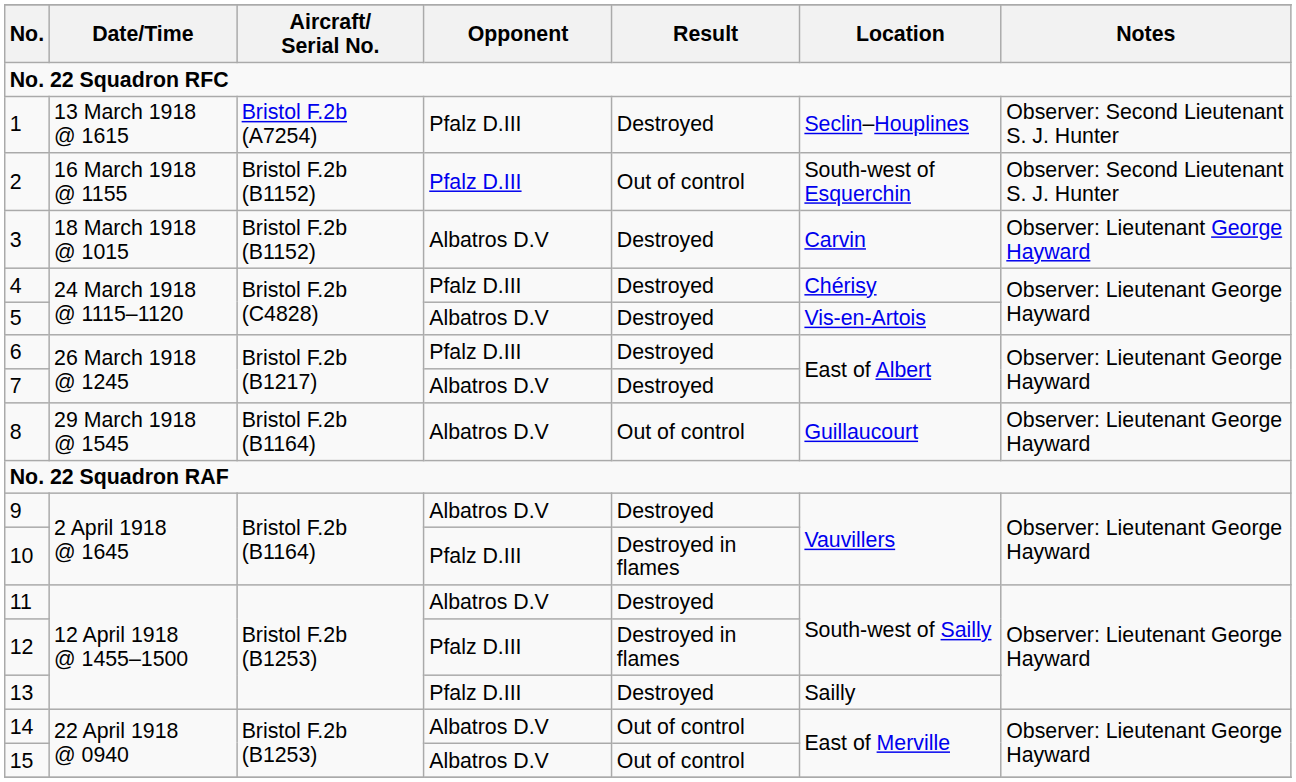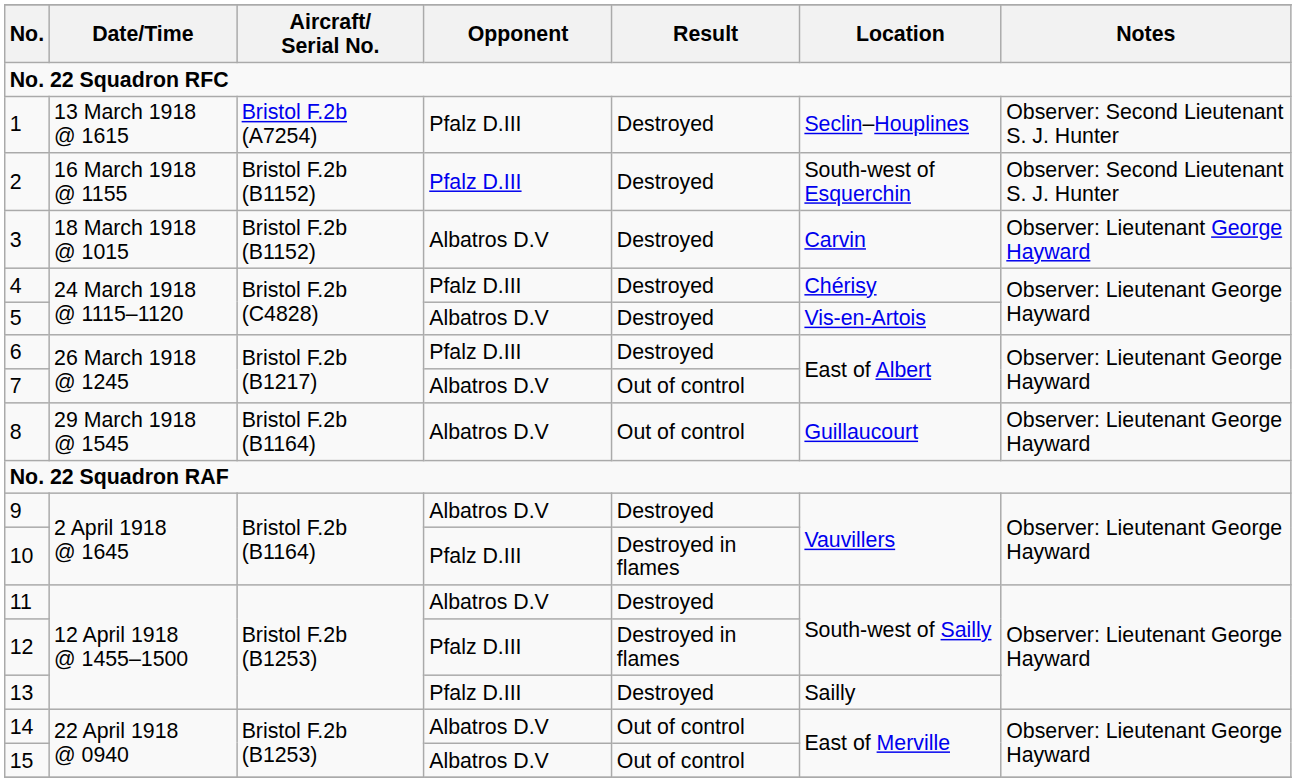2 | Result: Out of control -> Destroyed
7 | Result: Destroyed -> Out of control
